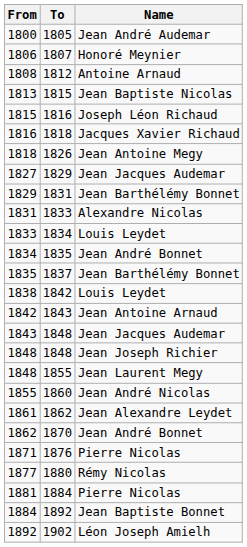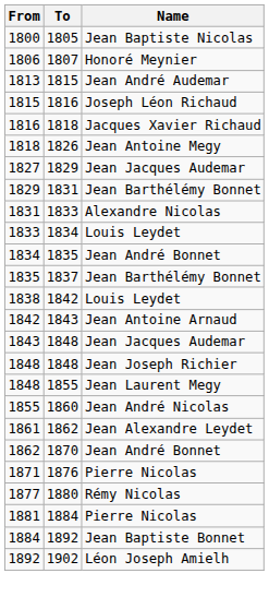1800 | Name: Jean André Audemar -> Jean Baptiste Nicolas
- row: 1808 | 1812 | Antoine Arnaud
1813 | Name: Jean Baptiste Nicolas -> Jean André Audemar
